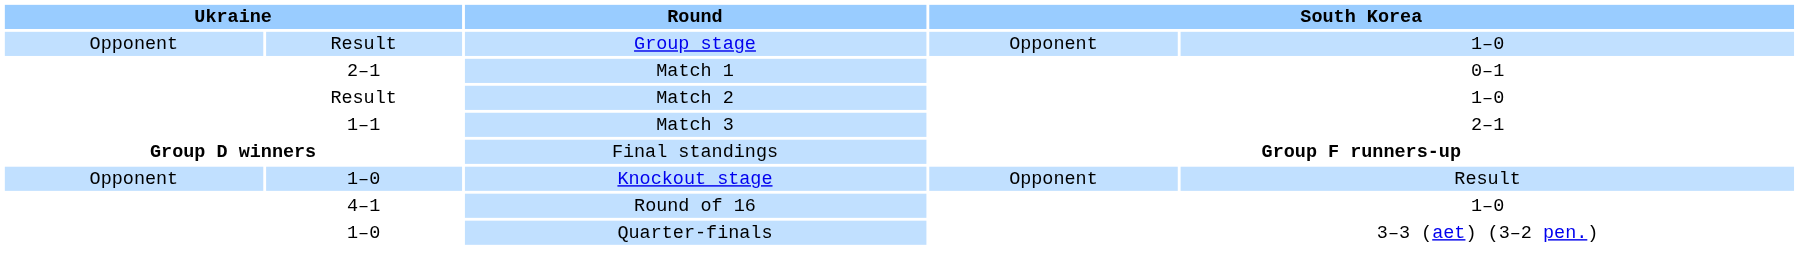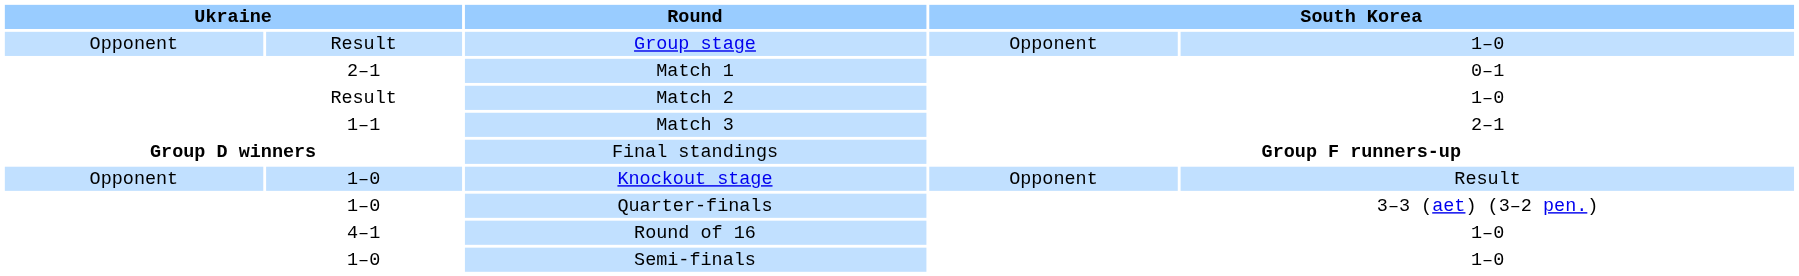rows swapped: Round of 16 <-> Quarter-finals
+ row: 1–0 | Semi-finals | 1–0
